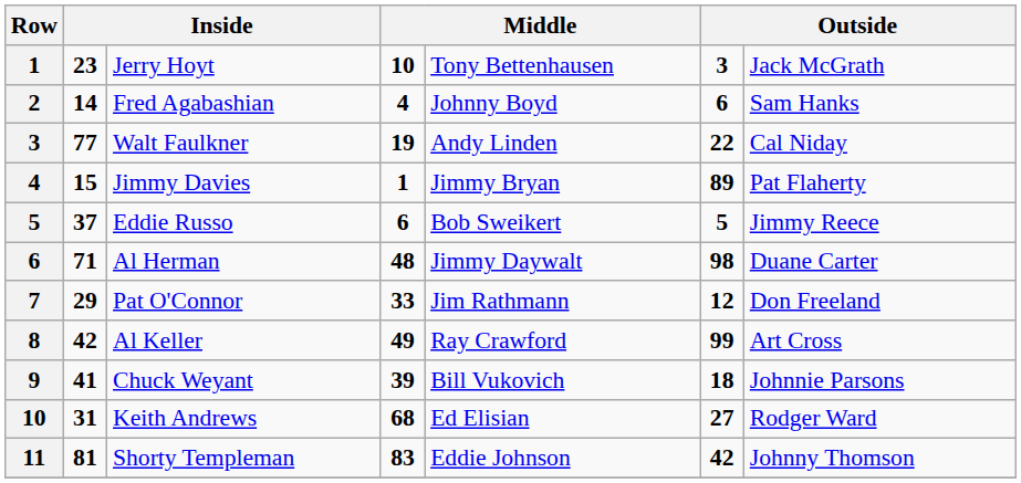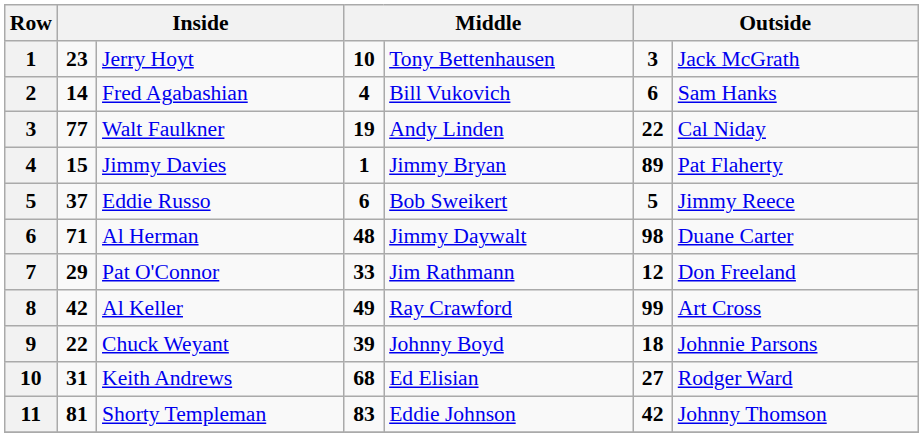Fred Agabashian | column 5: Johnny Boyd -> Bill Vukovich
Chuck Weyant | column 2: 41 -> 22
Chuck Weyant | column 5: Bill Vukovich -> Johnny Boyd
